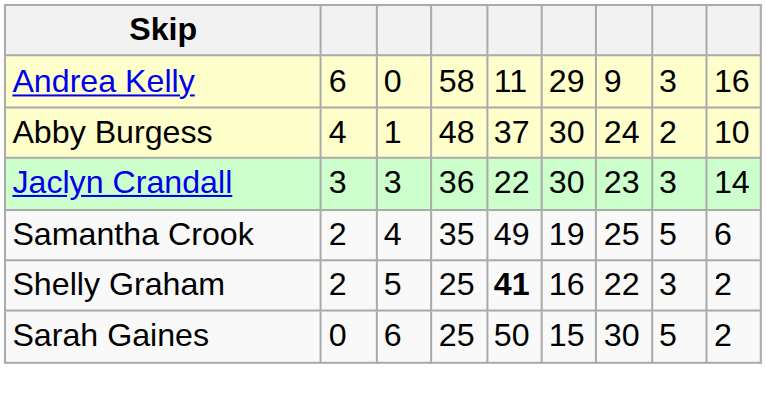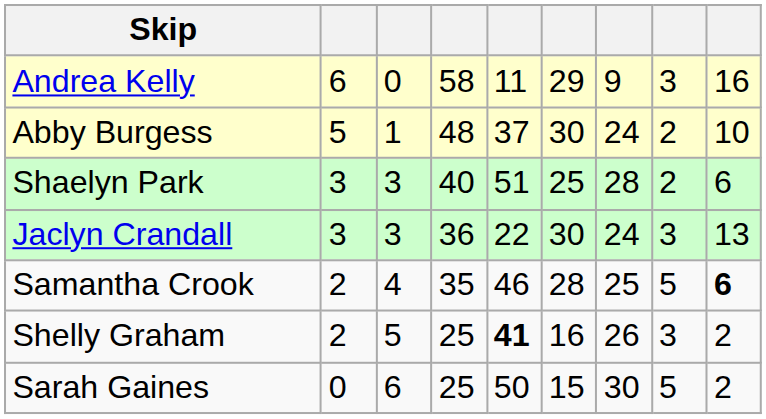Abby Burgess | column 2: 4 -> 5
+ row: Shaelyn Park | 3 | 3 | 40 | 51 | 25 | 28 | 2 | 6
Jaclyn Crandall | column 7: 23 -> 24
Jaclyn Crandall | column 9: 14 -> 13
Samantha Crook | column 5: 49 -> 46
Samantha Crook | column 6: 19 -> 28
Samantha Crook | column 9: normal -> bold
Shelly Graham | column 7: 22 -> 26
